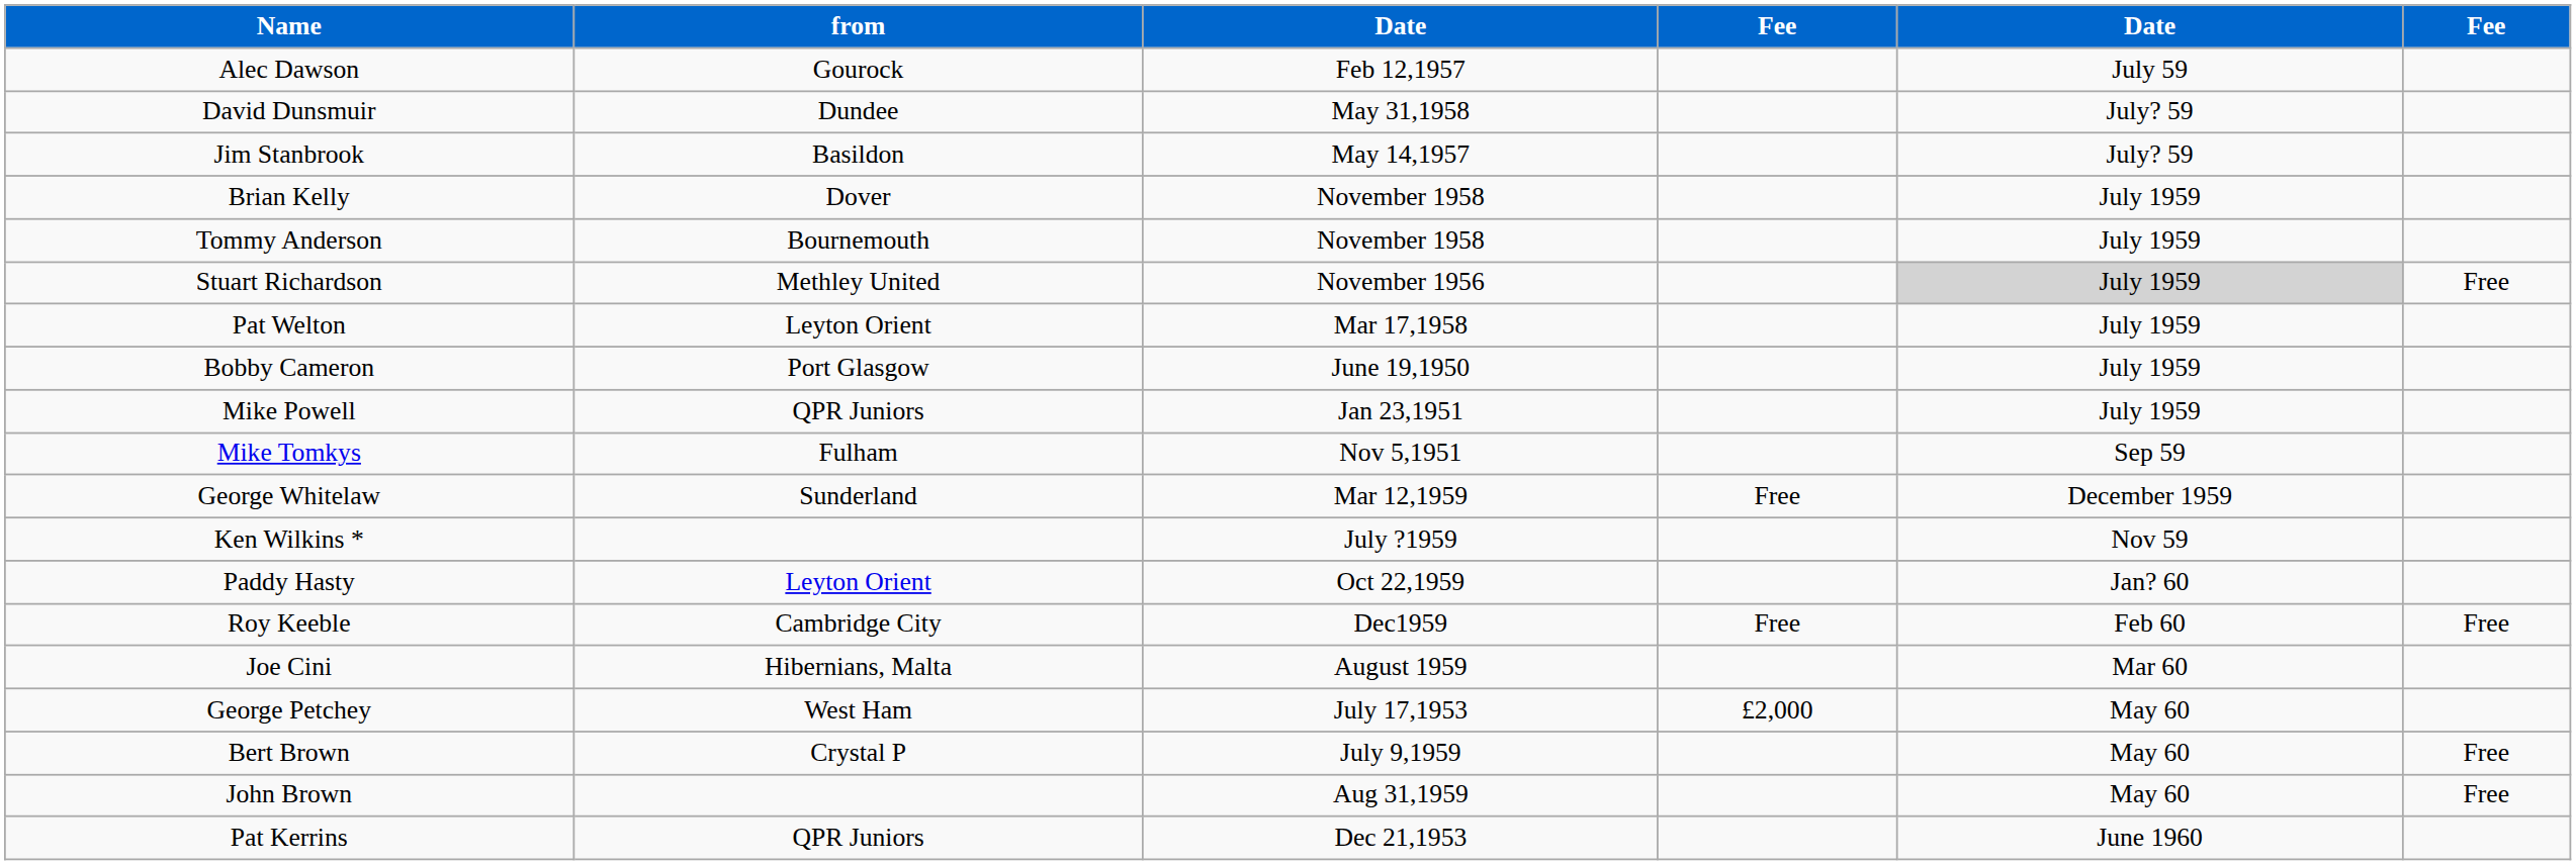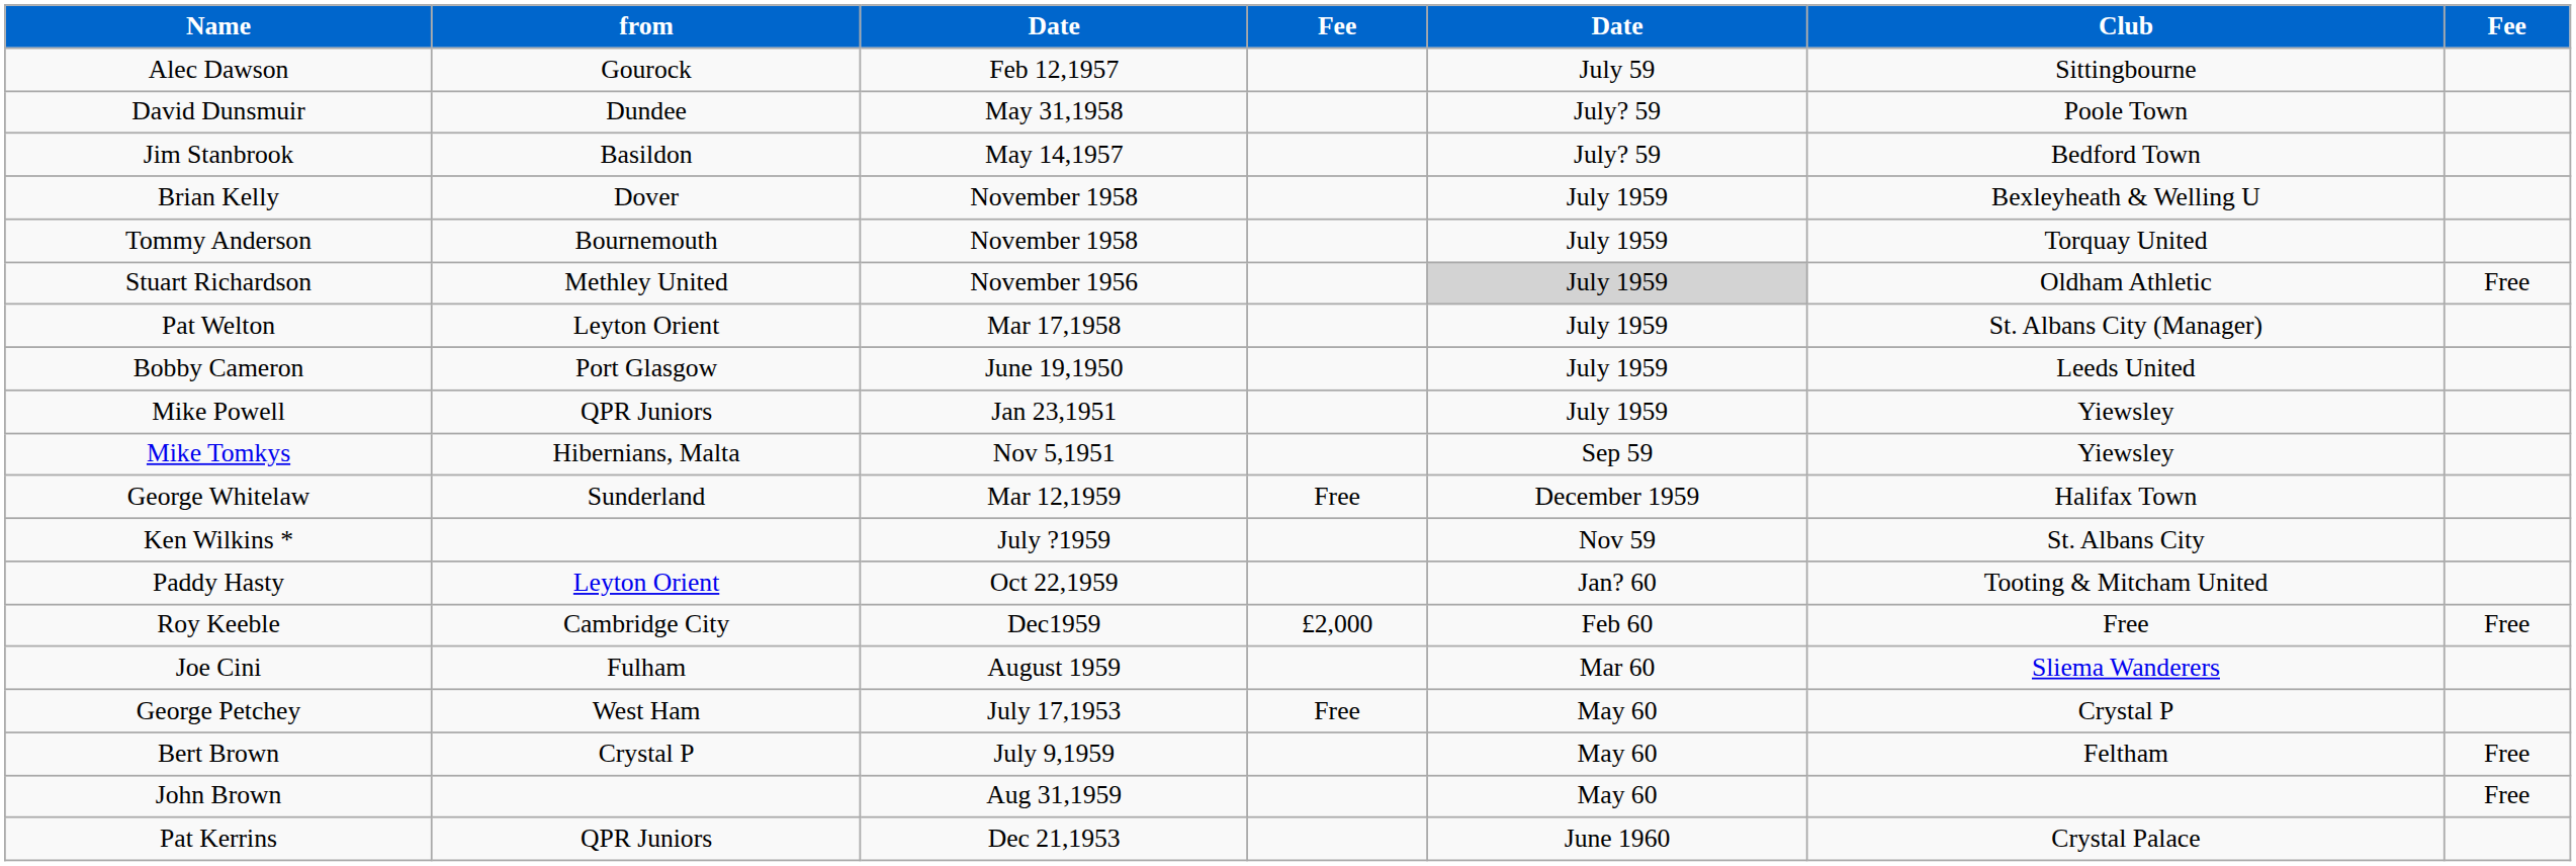+ column: Club | Sittingbourne | Poole Town | Bedford Town | Bexleyheath & Welling U | Torquay United | Oldham Athletic | St. Albans City (Manager) | Leeds United | Yiewsley | Yiewsley | Halifax Town | St. Albans City | Tooting & Mitcham United | Free | Sliema Wanderers | Crystal P | Feltham | Crystal Palace
Mike Tomkys | from: Fulham -> Hibernians, Malta
Roy Keeble | column 4: Free -> £2,000
Joe Cini | from: Hibernians, Malta -> Fulham
George Petchey | column 4: £2,000 -> Free
